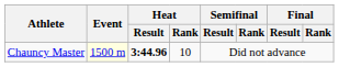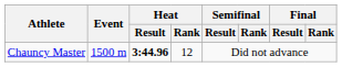Chauncy Master | Event: lightyellow background -> no background
Chauncy Master | Heat / Rank: 10 -> 12
